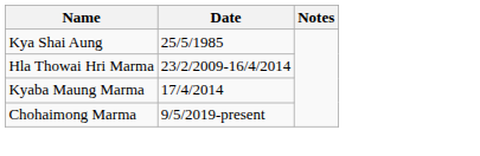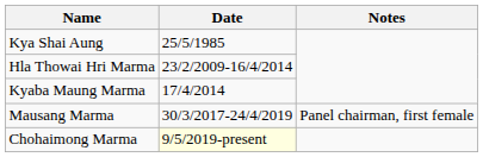+ row: Mausang Marma | 30/3/2017-24/4/2019 | Panel chairman, first female
Chohaimong Marma | Date: no background -> lightyellow background
